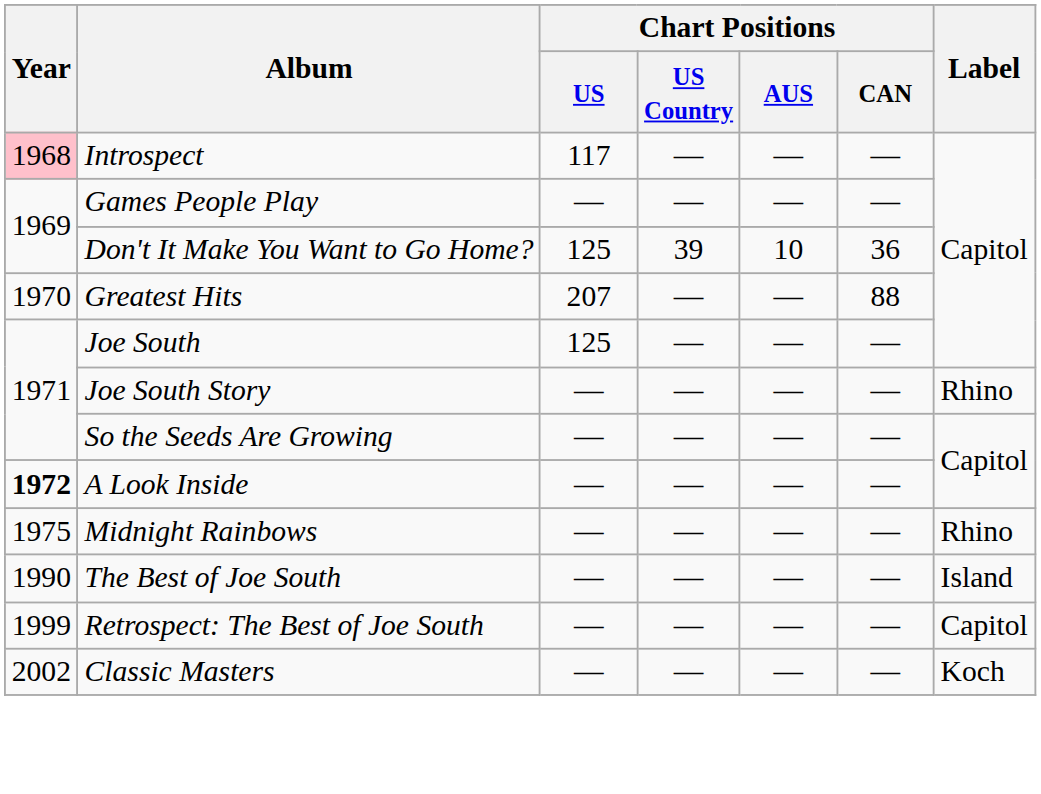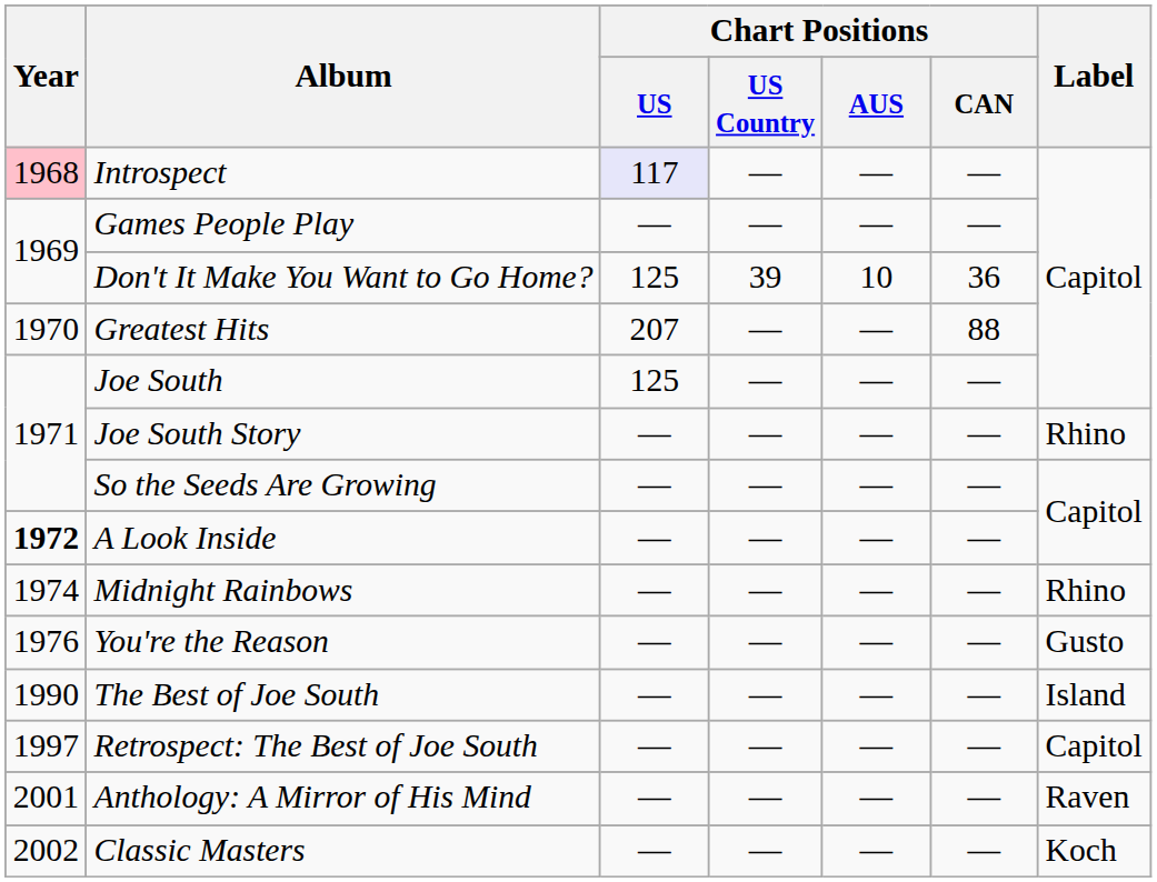Introspect | Chart Positions / US: no background -> lavender background
Midnight Rainbows | Year: 1975 -> 1974
+ row: 1976 | You're the Reason | — | — | — | — | Gusto
Retrospect: The Best of Joe South | Year: 1999 -> 1997
+ row: 2001 | Anthology: A Mirror of His Mind | — | — | — | — | Raven
